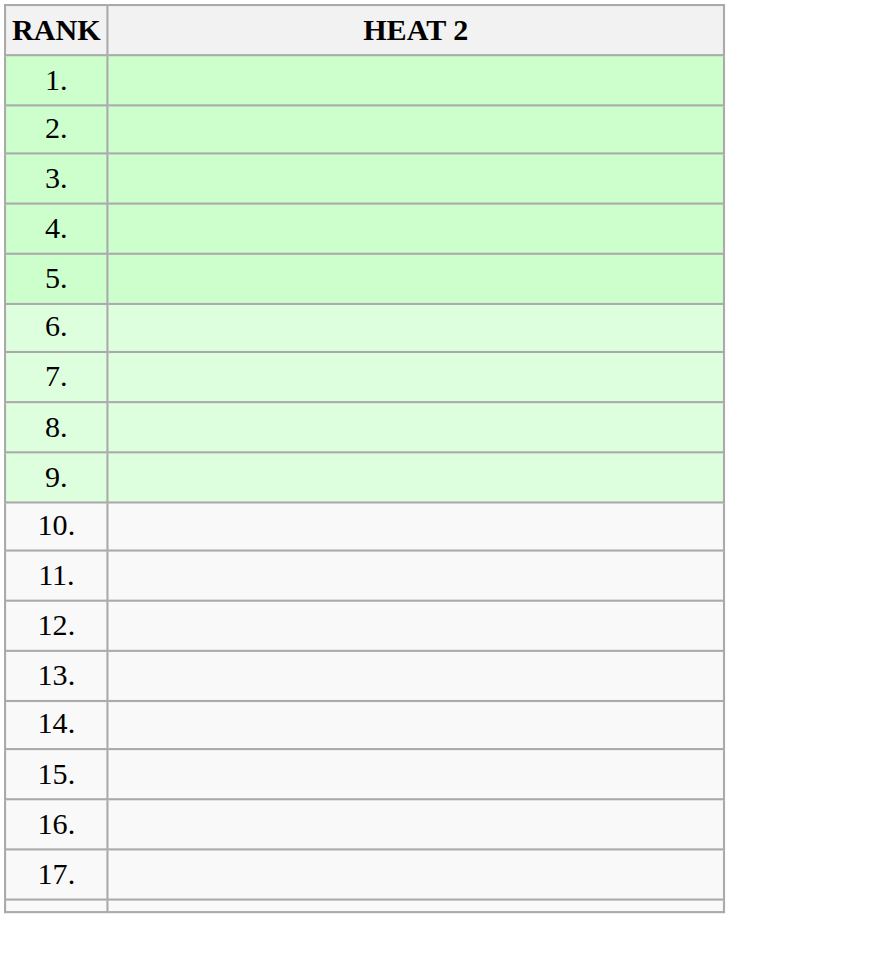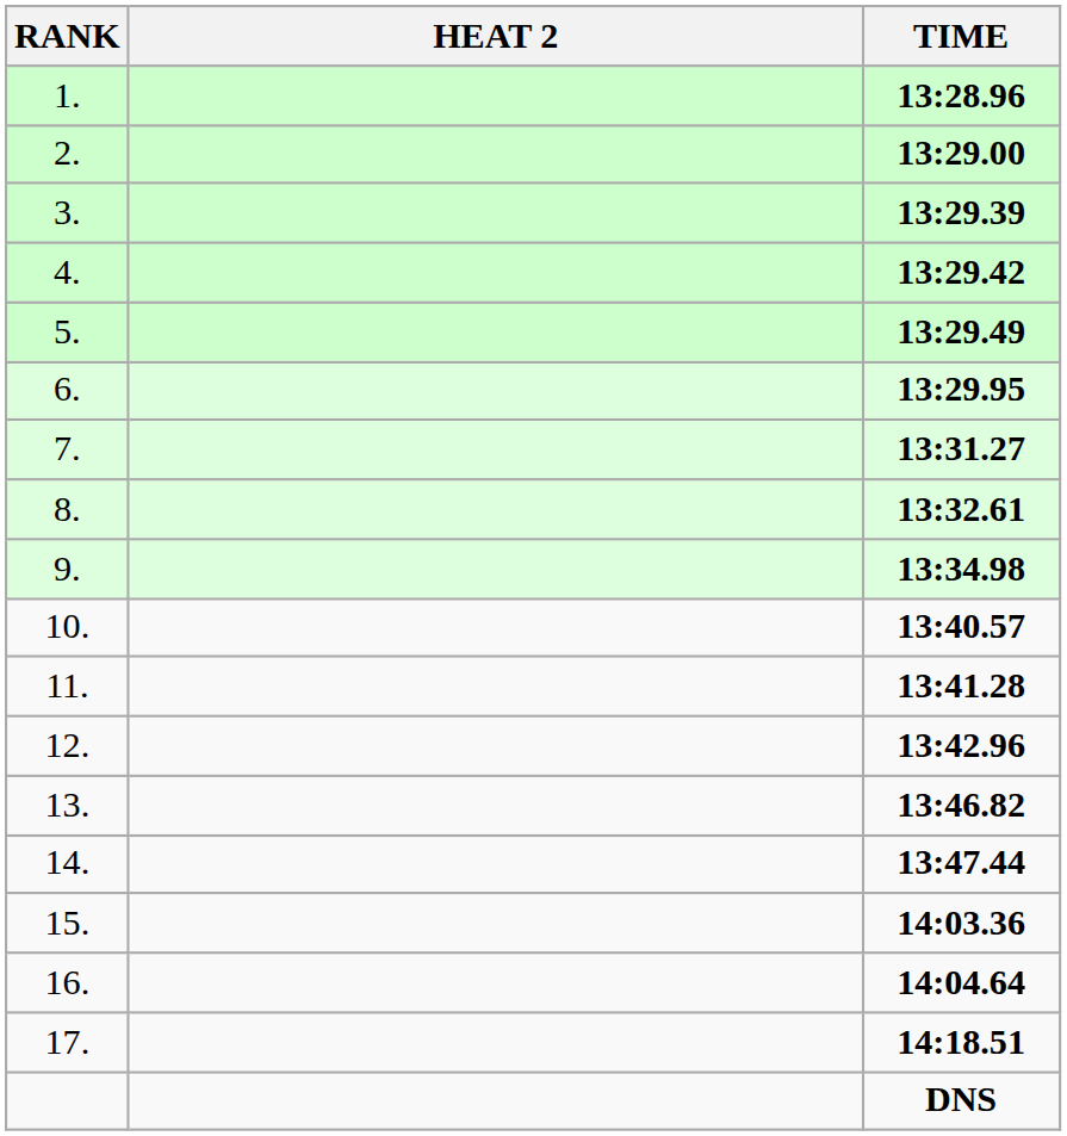+ column: TIME | 13:28.96 | 13:29.00 | 13:29.39 | 13:29.42 | 13:29.49 | 13:29.95 | 13:31.27 | 13:32.61 | 13:34.98 | 13:40.57 | 13:41.28 | 13:42.96 | 13:46.82 | 13:47.44 | 14:03.36 | 14:04.64 | 14:18.51 | DNS
